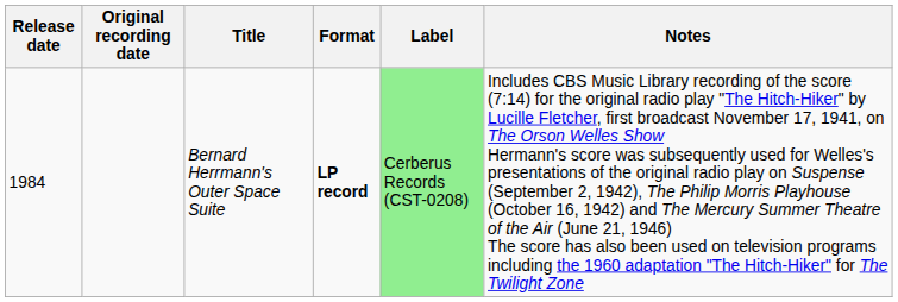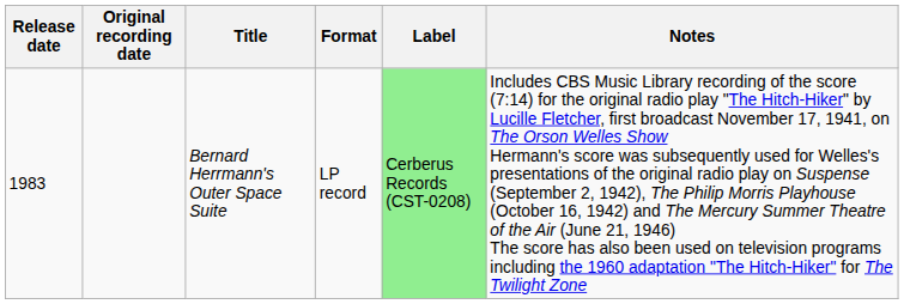Bernard Herrmann's Outer Space Suite | Release date: 1984 -> 1983
Bernard Herrmann's Outer Space Suite | Format: bold -> normal
